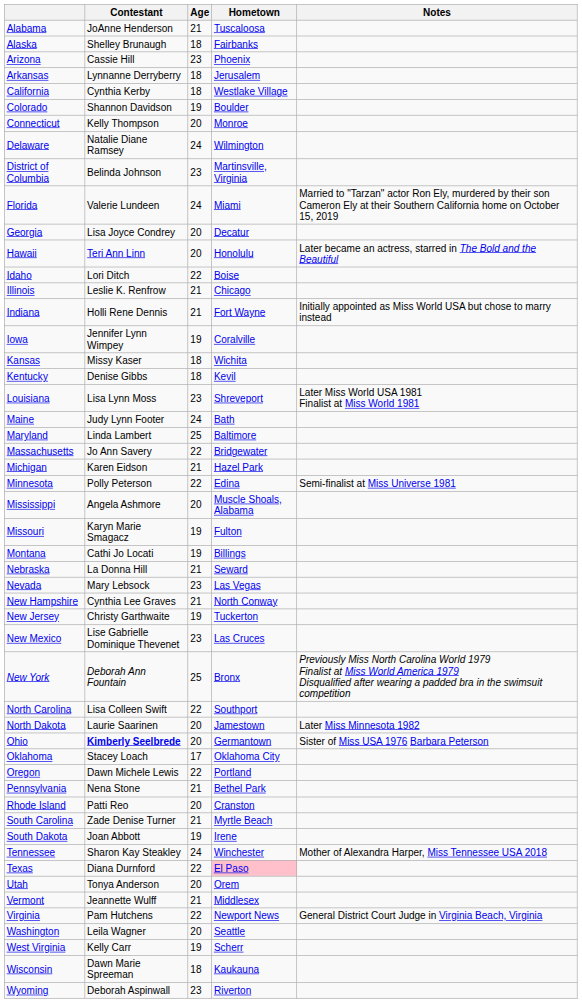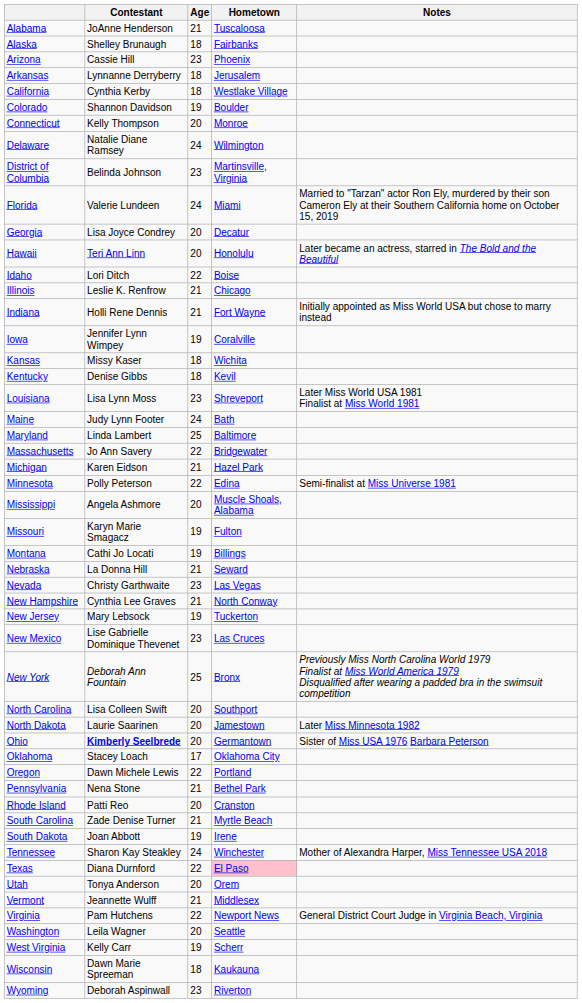Nevada | Contestant: Mary Lebsock -> Christy Garthwaite
New Jersey | Contestant: Christy Garthwaite -> Mary Lebsock
North Carolina | Age: 22 -> 20
